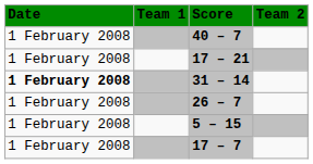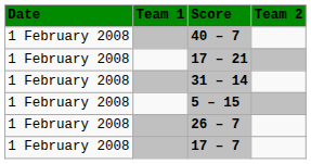31 – 14 | Date: bold -> normal
rows swapped: 5 – 15 <-> 26 – 7
